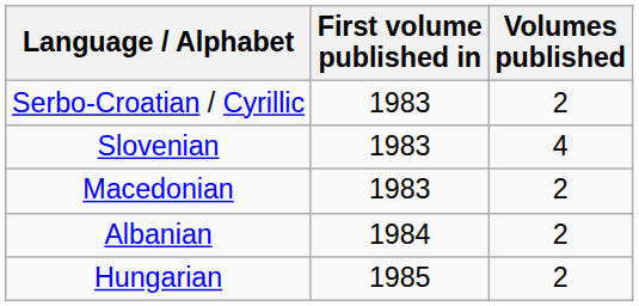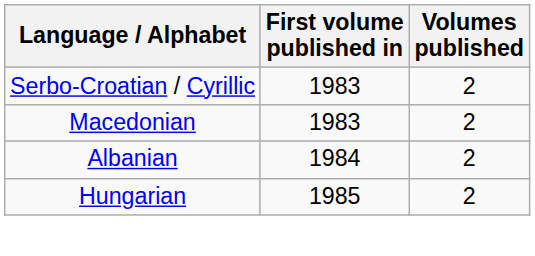- row: Slovenian | 1983 | 4
